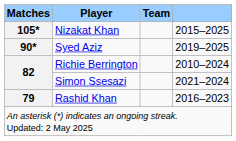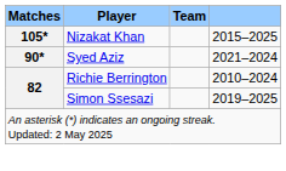Syed Aziz | column 4: 2019–2025 -> 2021–2024
Simon Ssesazi | column 4: 2021–2024 -> 2019–2025
- row: 79 | Rashid Khan | 2016–2023
